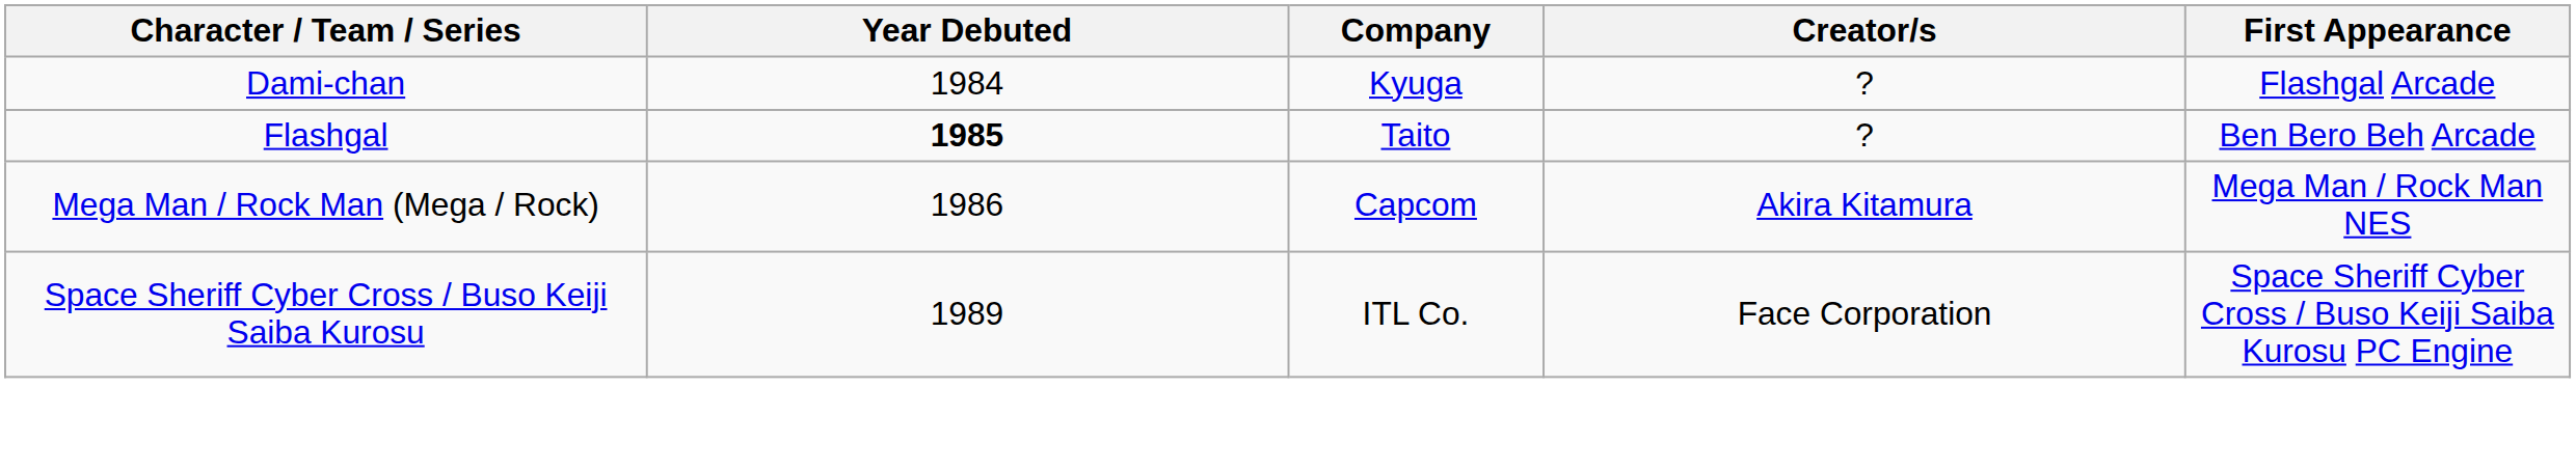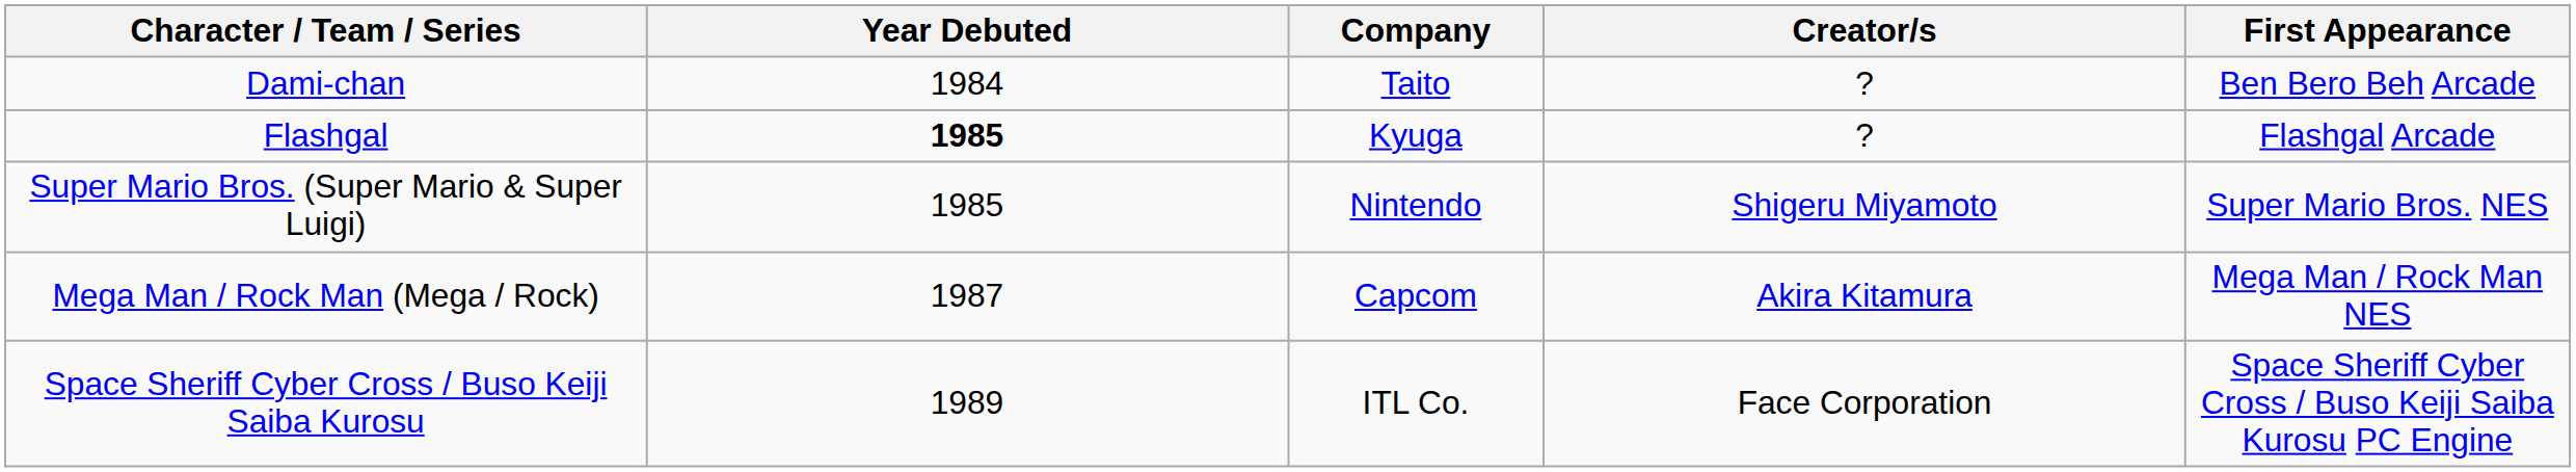Dami-chan | Company: Kyuga -> Taito
Dami-chan | First Appearance: Flashgal Arcade -> Ben Bero Beh Arcade
Flashgal | Company: Taito -> Kyuga
Flashgal | First Appearance: Ben Bero Beh Arcade -> Flashgal Arcade
+ row: Super Mario Bros. (Super Mario & Super Luigi) | 1985 | Nintendo | Shigeru Miyamoto | Super Mario Bros. NES
Mega Man / Rock Man (Mega / Rock) | Year Debuted: 1986 -> 1987
